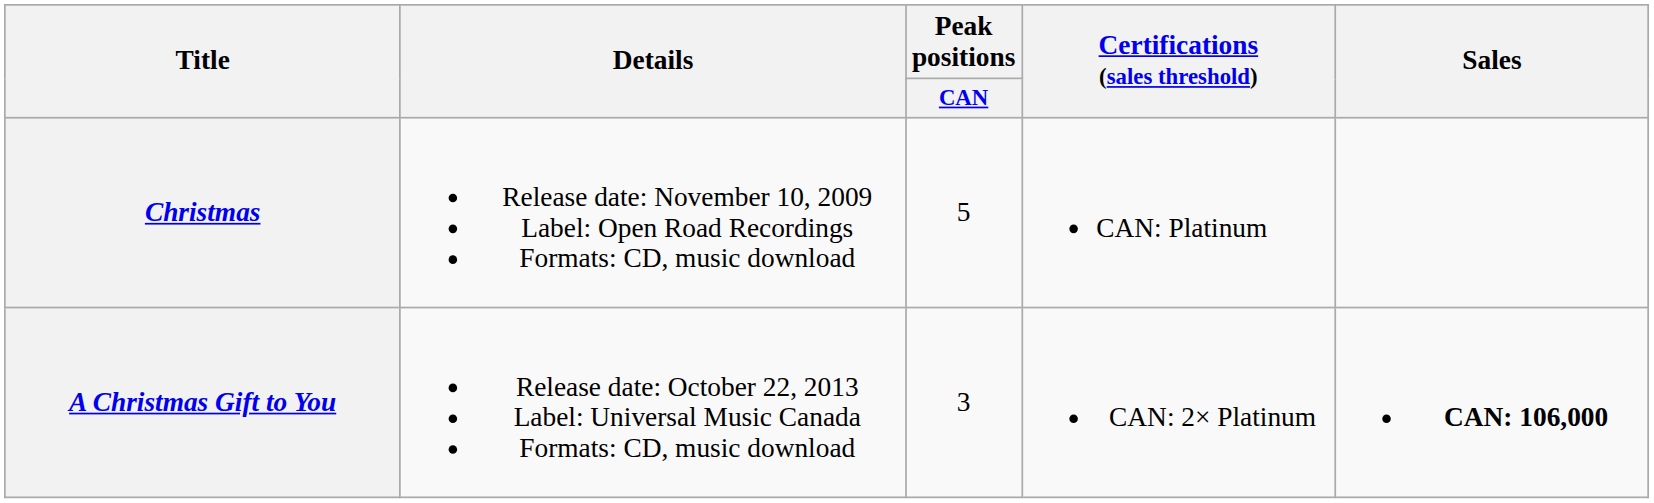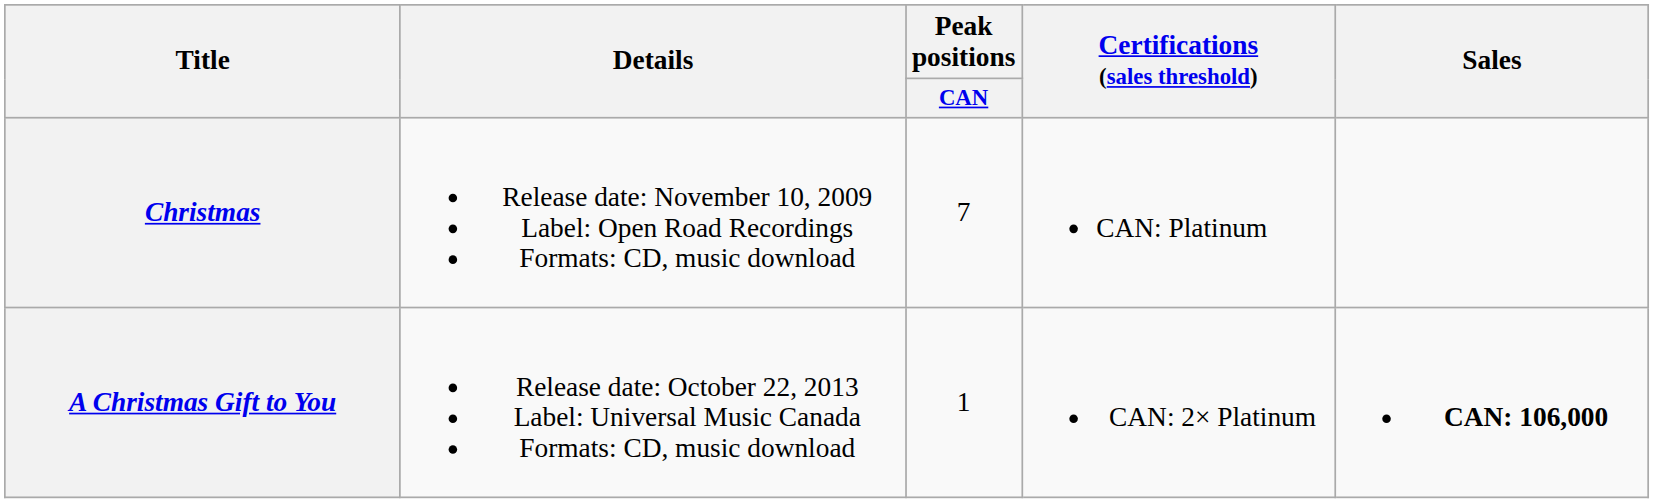Christmas | Peak positions / CAN: 5 -> 7
A Christmas Gift to You | Peak positions / CAN: 3 -> 1
